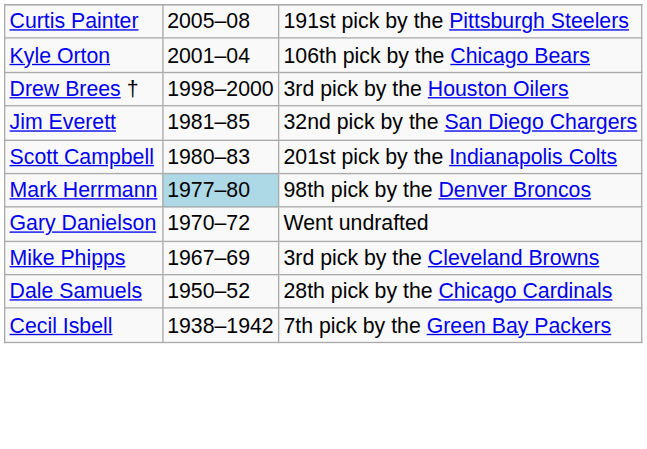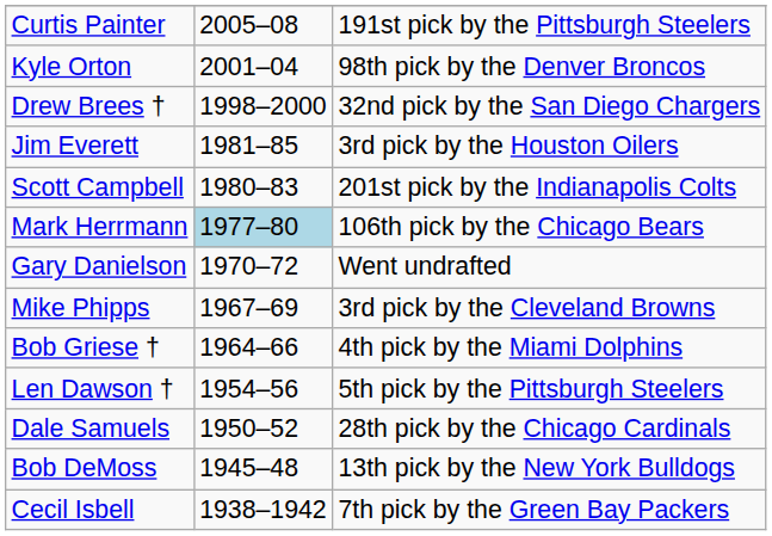Kyle Orton | column 3: 106th pick by the Chicago Bears -> 98th pick by the Denver Broncos
Drew Brees † | column 3: 3rd pick by the Houston Oilers -> 32nd pick by the San Diego Chargers
Jim Everett | column 3: 32nd pick by the San Diego Chargers -> 3rd pick by the Houston Oilers
Mark Herrmann | column 3: 98th pick by the Denver Broncos -> 106th pick by the Chicago Bears
+ row: Bob Griese † | 1964–66 | 4th pick by the Miami Dolphins
+ row: Len Dawson † | 1954–56 | 5th pick by the Pittsburgh Steelers
+ row: Bob DeMoss | 1945–48 | 13th pick by the New York Bulldogs
